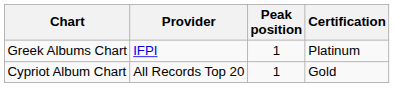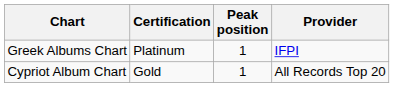columns swapped: Provider <-> Certification
